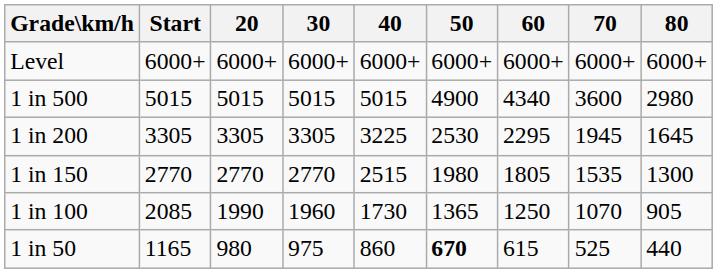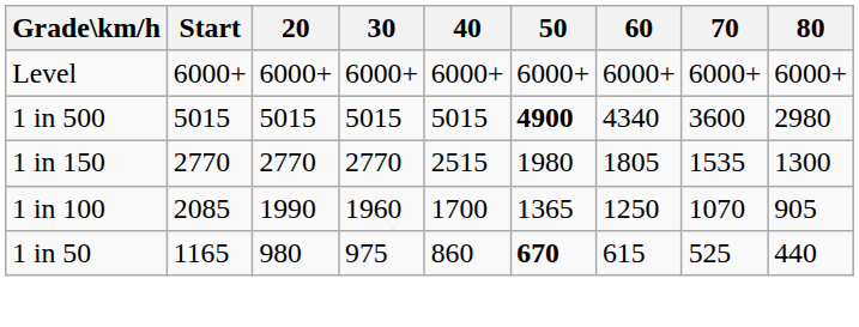1 in 500 | 50: normal -> bold
- row: 1 in 200 | 3305 | 3305 | 3305 | 3225 | 2530 | 2295 | 1945 | 1645
1 in 100 | 40: 1730 -> 1700
